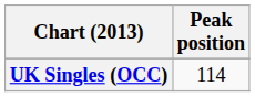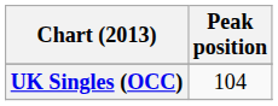UK Singles (OCC) | Peak position: 114 -> 104
